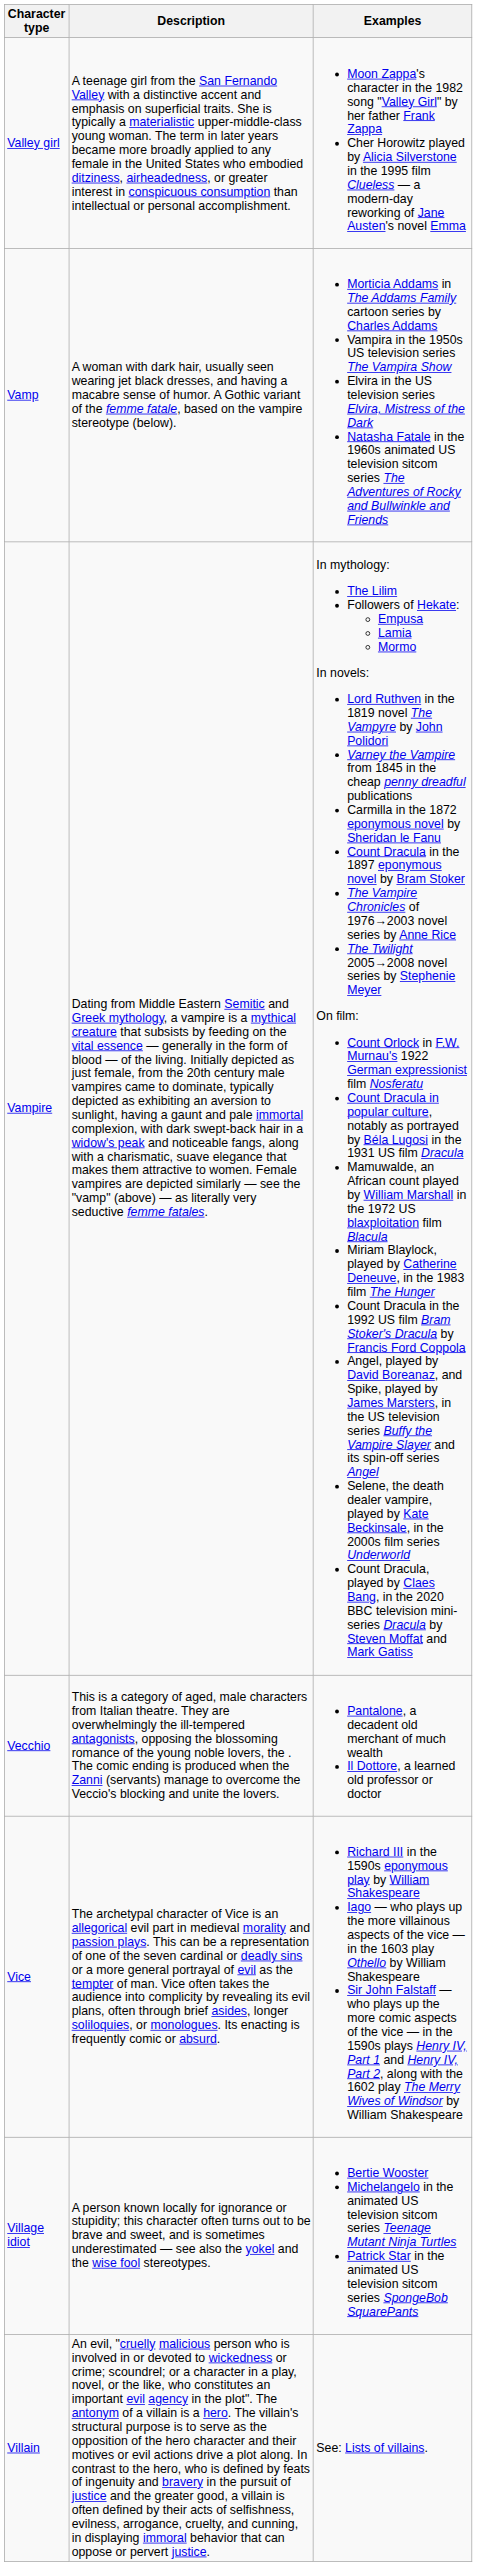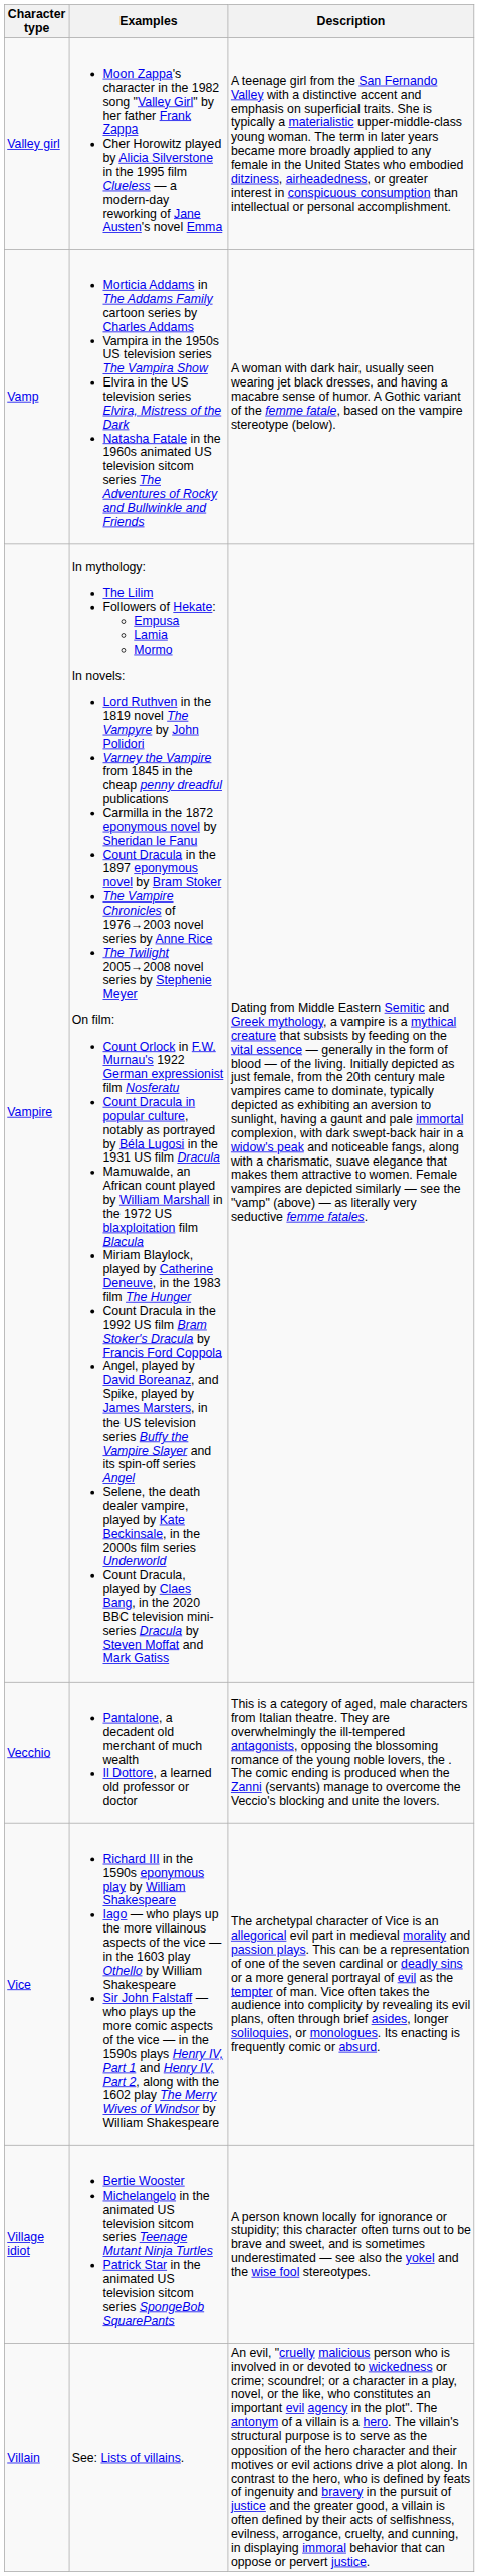columns swapped: Description <-> Examples
